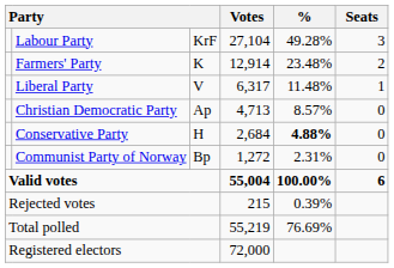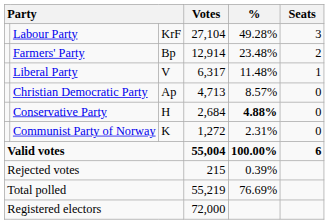Farmers' Party | column 3: K -> Bp
Communist Party of Norway | column 3: Bp -> K
